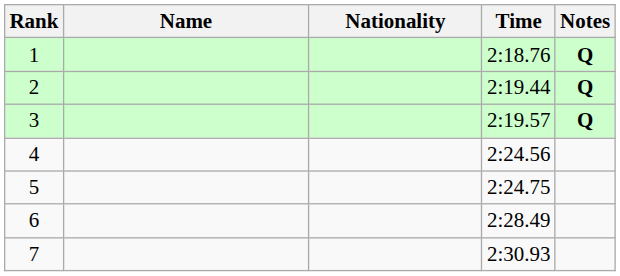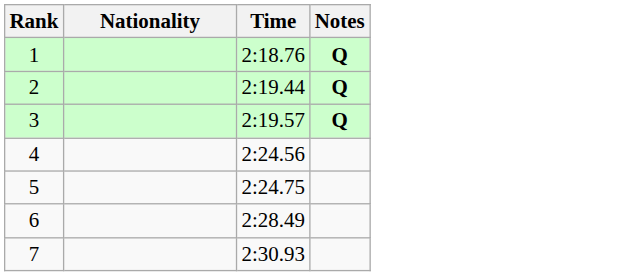- column: Name
